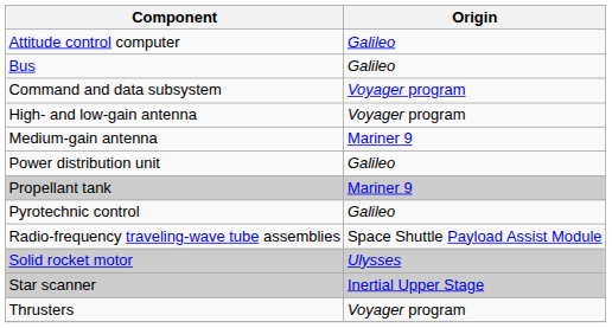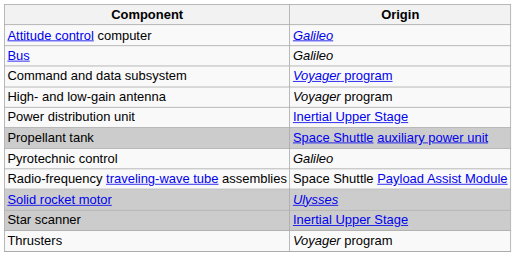- row: Medium-gain antenna | Mariner 9
Power distribution unit | Origin: Galileo -> Inertial Upper Stage
Propellant tank | Origin: Mariner 9 -> Space Shuttle auxiliary power unit
